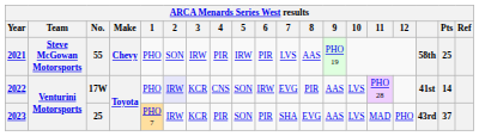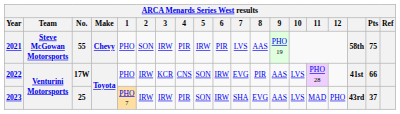2021 | Pts: 25 -> 75
2022 | 2: lavender background -> no background
2022 | Pts: 14 -> 66
2023 | 3: KCR -> IRW
2023 | 6: PIR -> IRW
